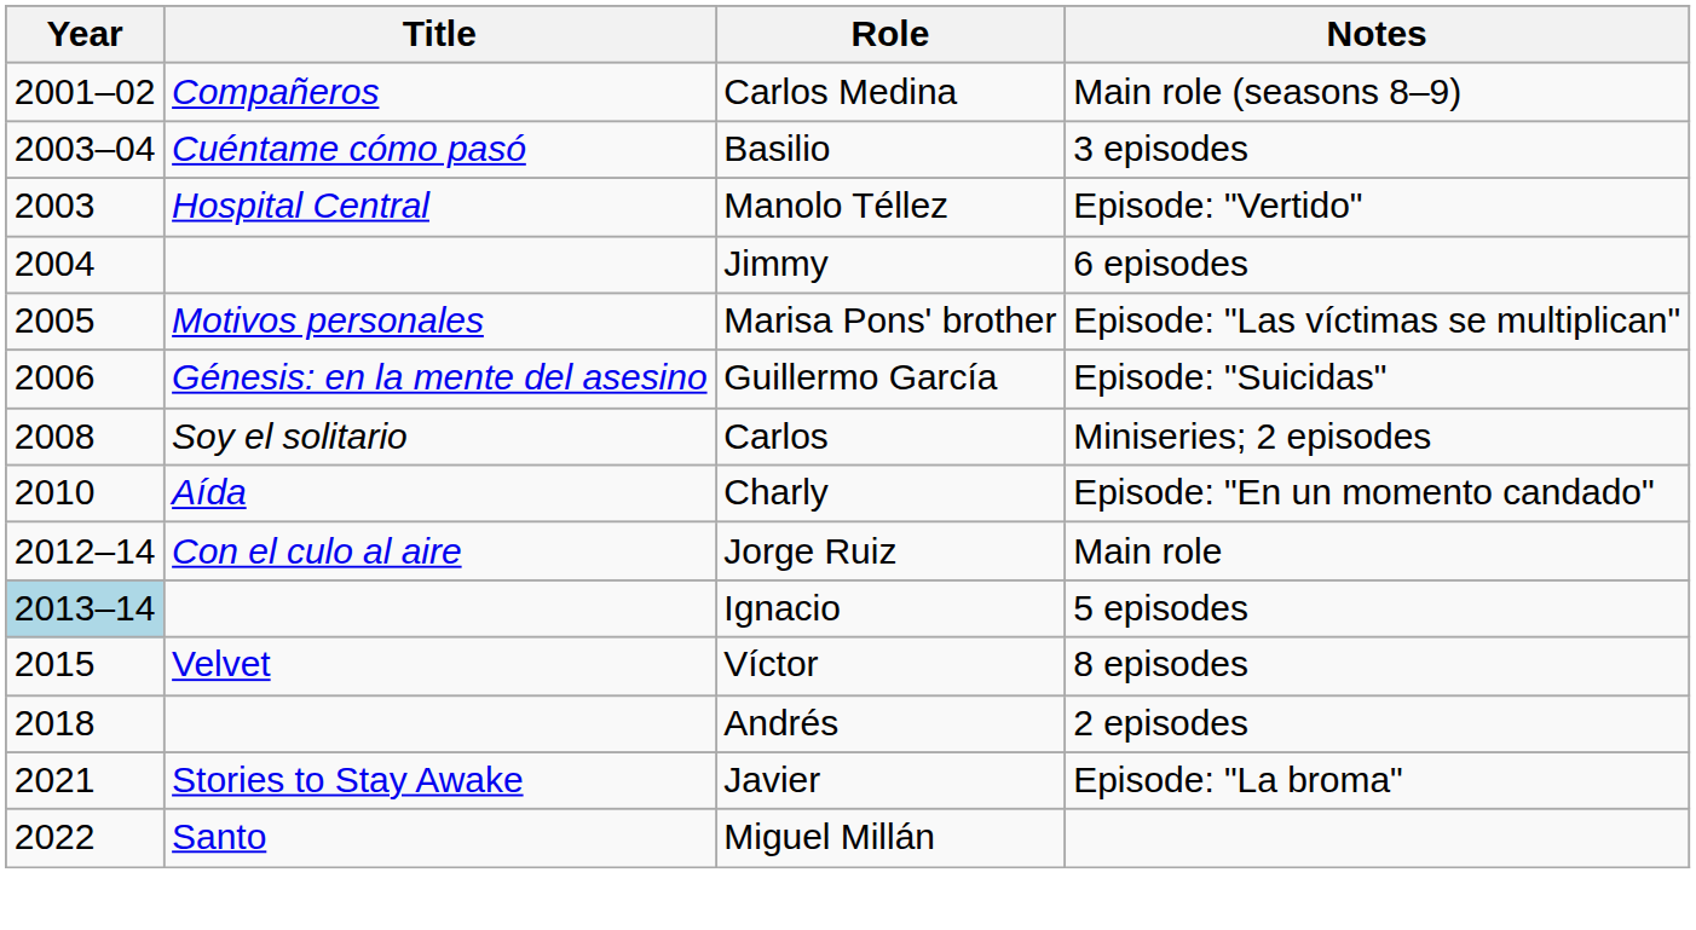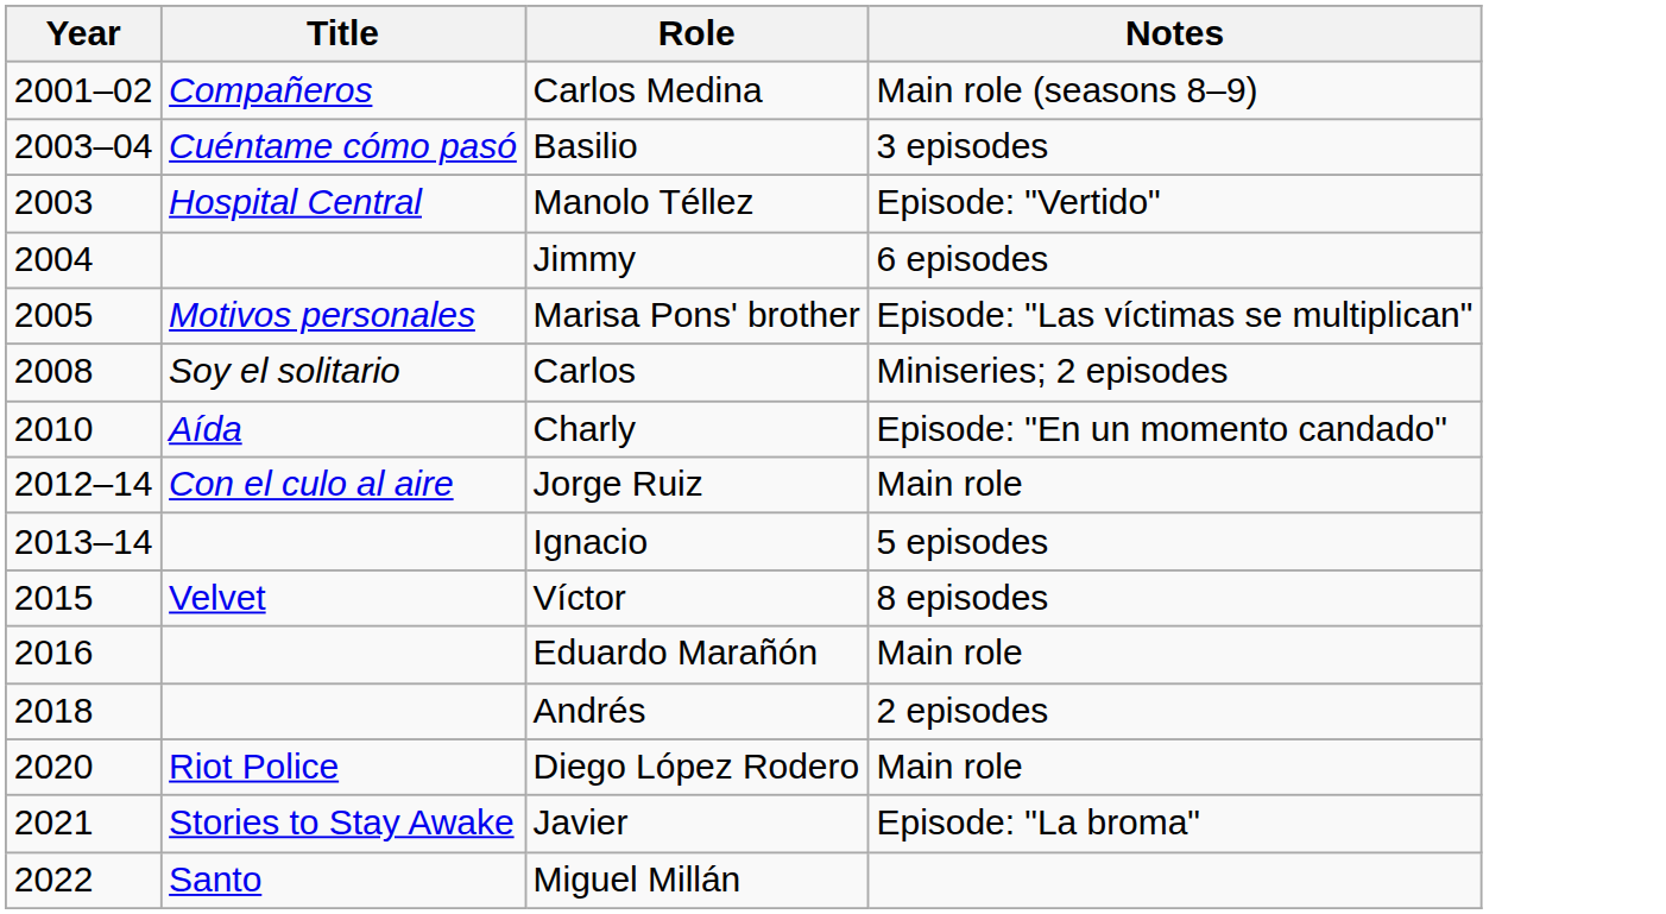- row: 2006 | Génesis: en la mente del asesino | Guillermo García | Episode: "Suicidas"
Ignacio | Year: lightblue background -> no background
+ row: 2016 | Eduardo Marañón | Main role
+ row: 2020 | Riot Police | Diego López Rodero | Main role
